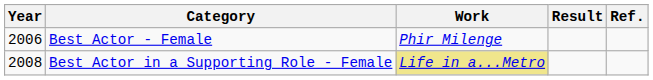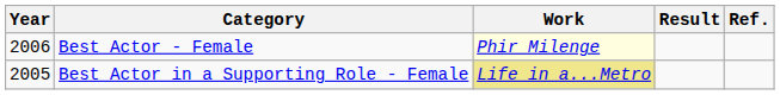Best Actor - Female | Work: no background -> lightyellow background
Best Actor in a Supporting Role - Female | Year: 2008 -> 2005
